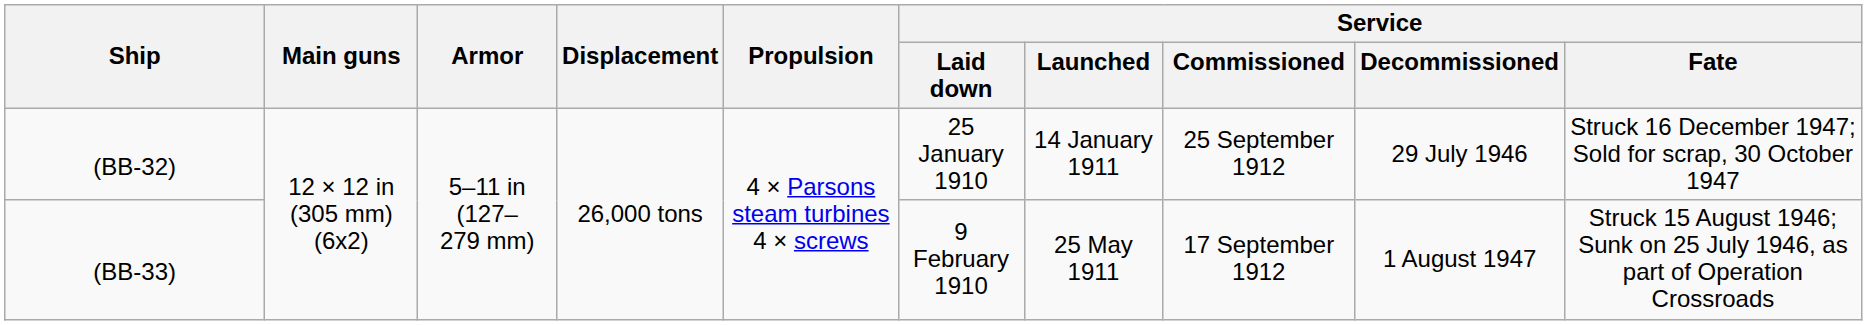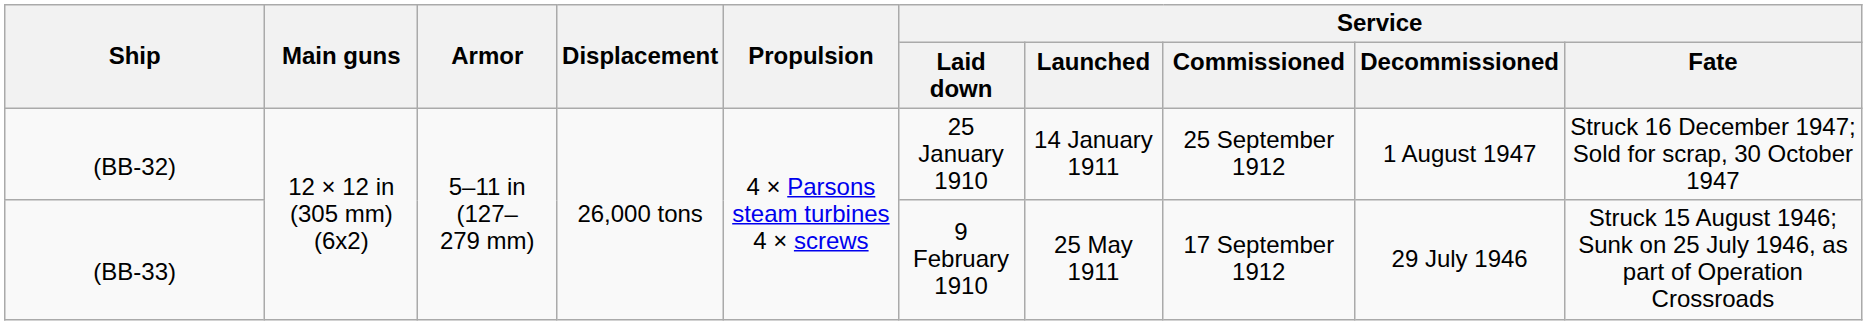(BB-32) | Service / Decommissioned: 29 July 1946 -> 1 August 1947
(BB-33) | Service / Decommissioned: 1 August 1947 -> 29 July 1946
